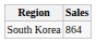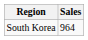South Korea | Sales: 864 -> 964
